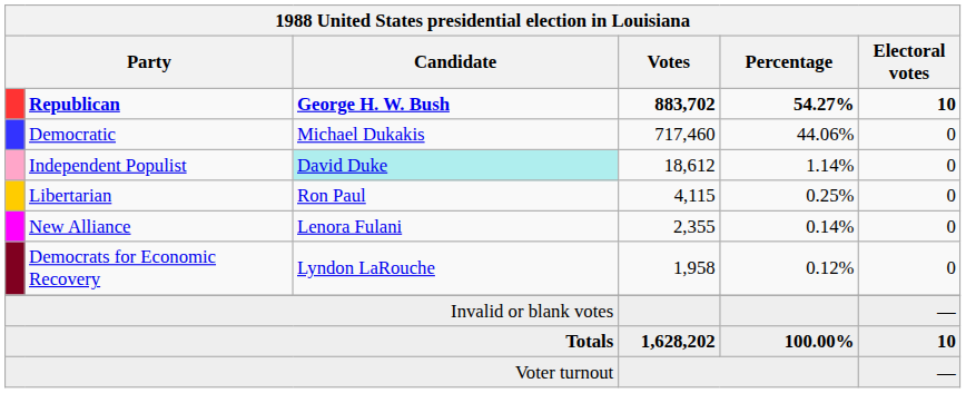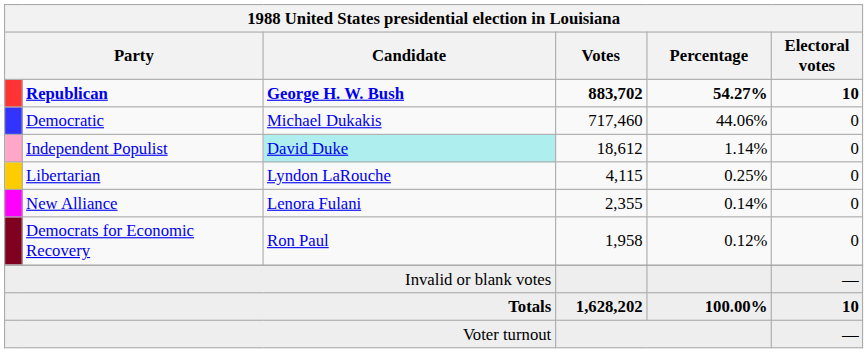Libertarian | Candidate: Ron Paul -> Lyndon LaRouche
Democrats for Economic Recovery | Candidate: Lyndon LaRouche -> Ron Paul
